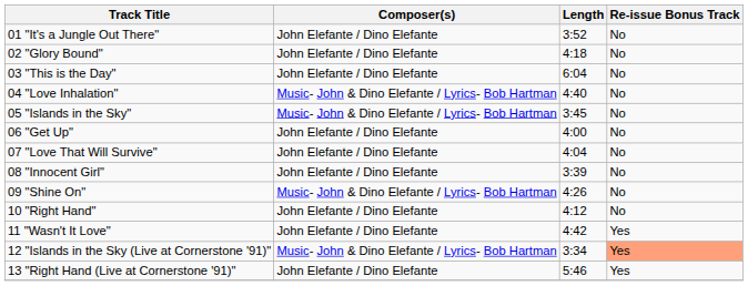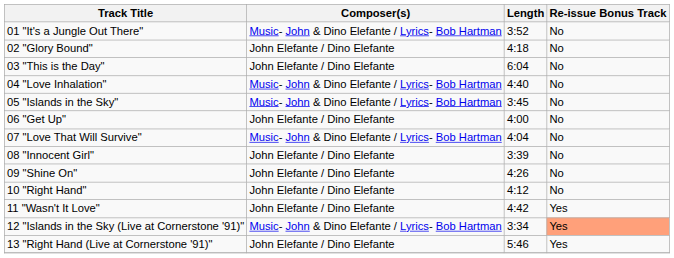01 "It's a Jungle Out There" | Composer(s): John Elefante / Dino Elefante -> Music- John & Dino Elefante / Lyrics- Bob Hartman
07 "Love That Will Survive" | Composer(s): John Elefante / Dino Elefante -> Music- John & Dino Elefante / Lyrics- Bob Hartman
09 "Shine On" | Composer(s): Music- John & Dino Elefante / Lyrics- Bob Hartman -> John Elefante / Dino Elefante
